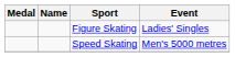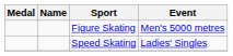Figure Skating | Event: Ladies' Singles -> Men's 5000 metres
Speed Skating | Event: Men's 5000 metres -> Ladies' Singles
